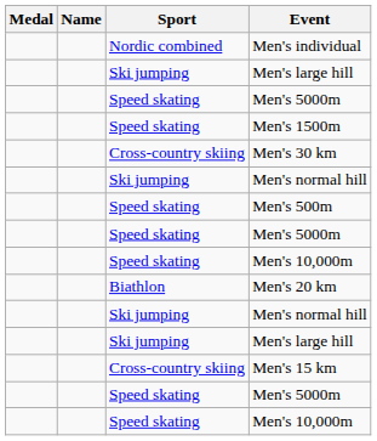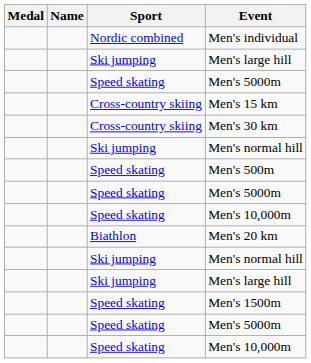rows swapped: Men's 15 km <-> Men's 1500m
